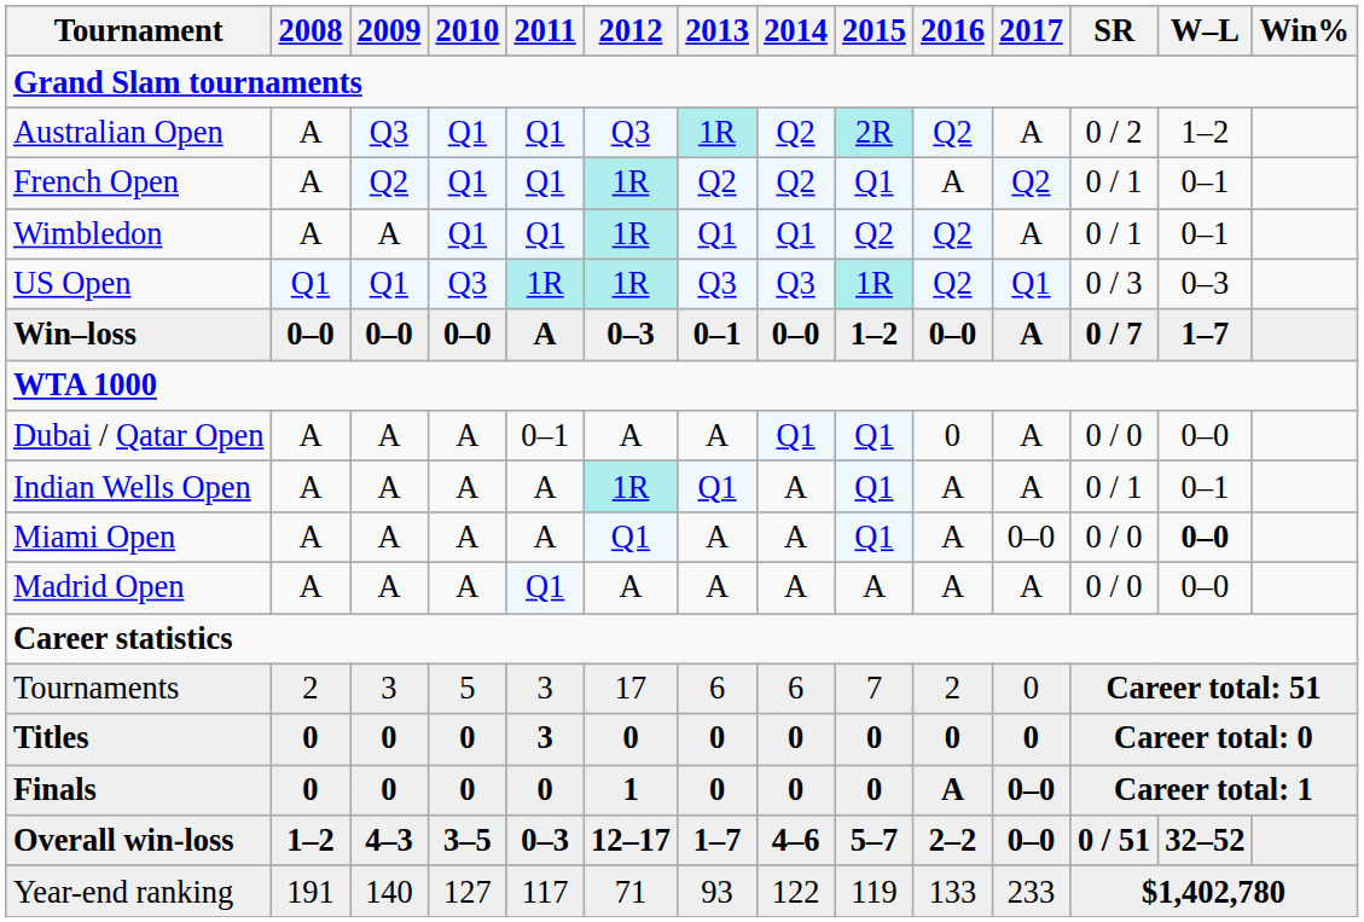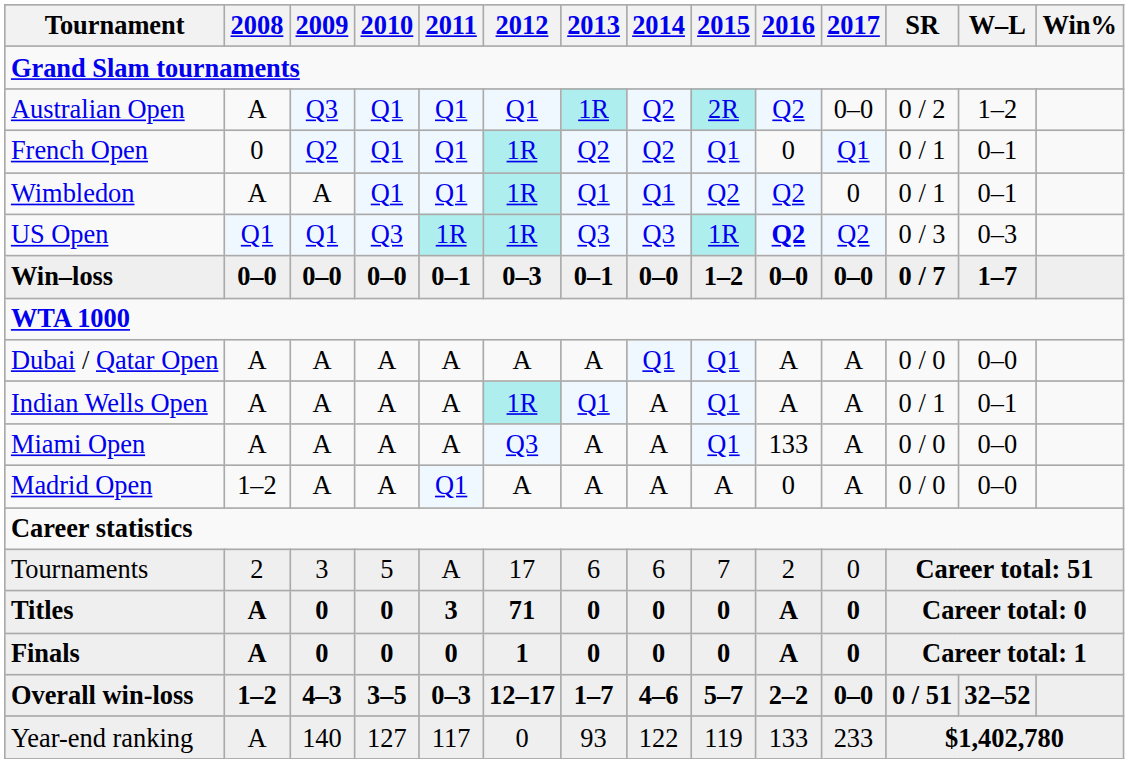Australian Open | 2012: Q3 -> Q1
Australian Open | 2017: A -> 0–0
French Open | 2008: A -> 0
French Open | 2016: A -> 0
French Open | 2017: Q2 -> Q1
Wimbledon | 2017: A -> 0
US Open | 2016: normal -> bold
US Open | 2017: Q1 -> Q2
Win–loss | 2011: A -> 0–1
Win–loss | 2017: A -> 0–0
Dubai / Qatar Open | 2011: 0–1 -> A
Dubai / Qatar Open | 2016: 0 -> A
Miami Open | 2012: Q1 -> Q3
Miami Open | 2016: A -> 133
Miami Open | 2017: 0–0 -> A
Miami Open | W–L: bold -> normal
Madrid Open | 2008: A -> 1–2
Madrid Open | 2016: A -> 0
Tournaments | 2011: 3 -> A
Titles | 2008: 0 -> A
Titles | 2012: 0 -> 71
Titles | 2016: 0 -> A
Finals | 2008: 0 -> A
Finals | 2017: 0–0 -> 0
Year-end ranking | 2008: 191 -> A
Year-end ranking | 2012: 71 -> 0
